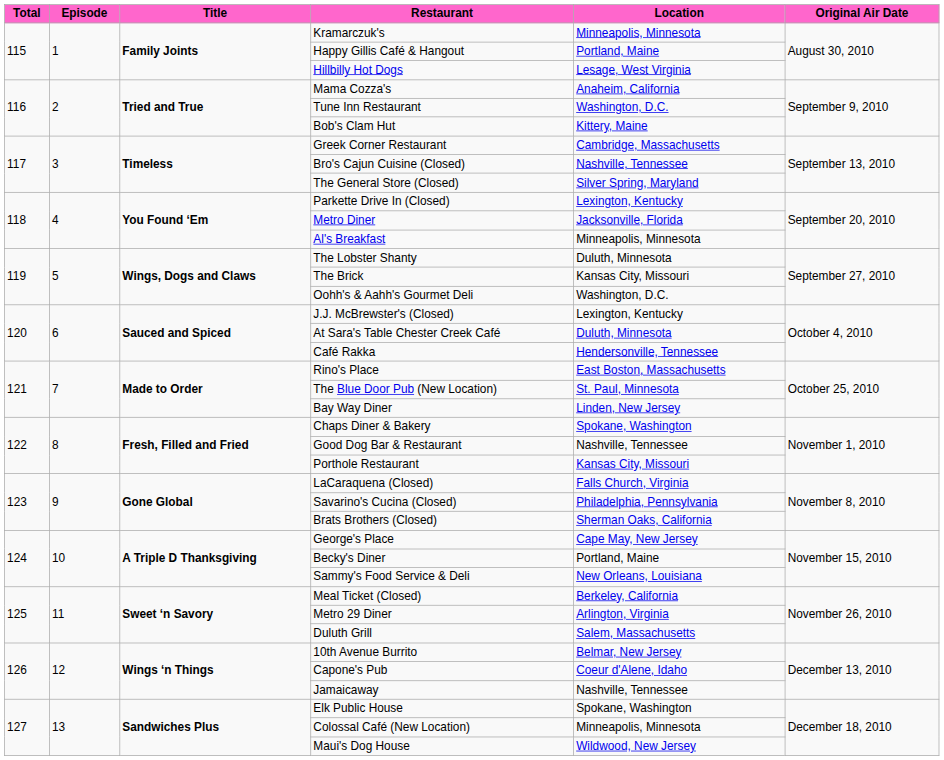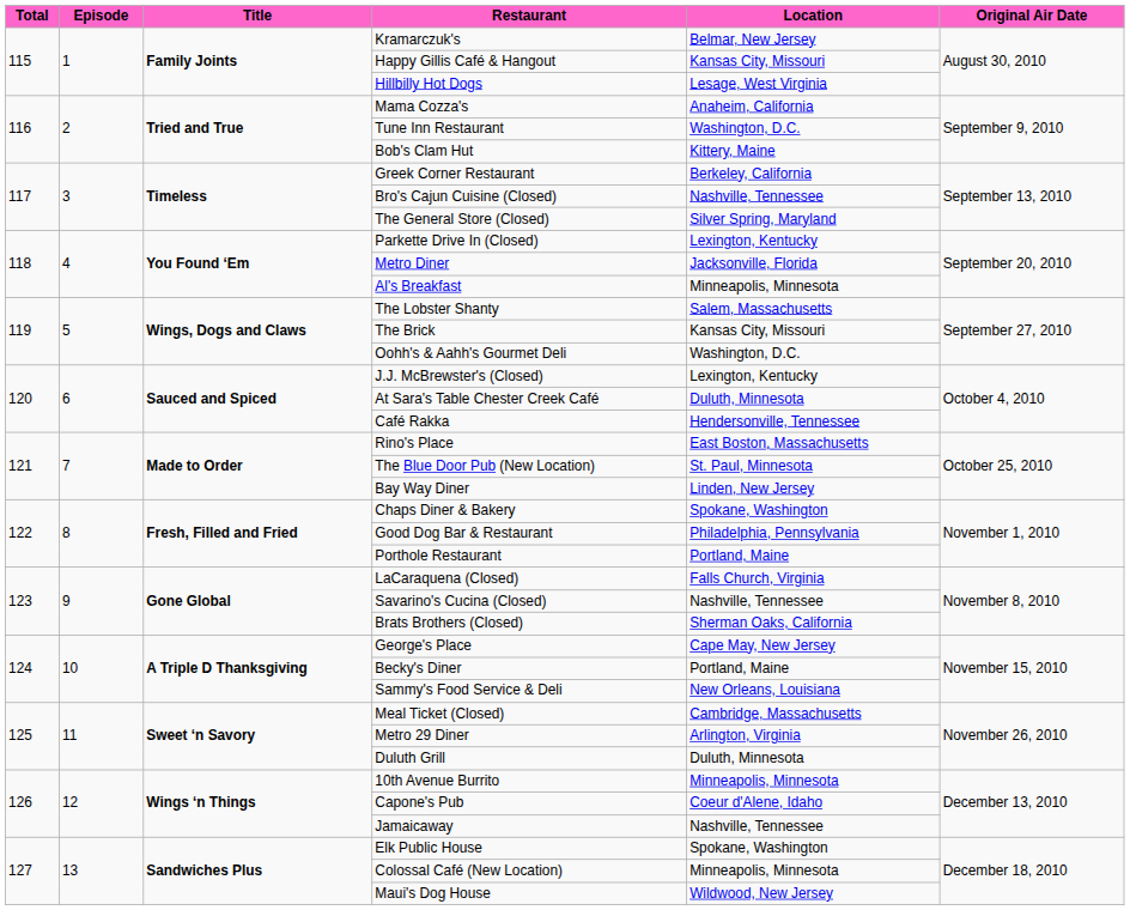Kramarczuk's | Location: Minneapolis, Minnesota -> Belmar, New Jersey
Happy Gillis Café & Hangout | Location: Portland, Maine -> Kansas City, Missouri
Greek Corner Restaurant | Location: Cambridge, Massachusetts -> Berkeley, California
The Lobster Shanty | Location: Duluth, Minnesota -> Salem, Massachusetts
Good Dog Bar & Restaurant | Location: Nashville, Tennessee -> Philadelphia, Pennsylvania
Porthole Restaurant | Location: Kansas City, Missouri -> Portland, Maine
Savarino's Cucina (Closed) | Location: Philadelphia, Pennsylvania -> Nashville, Tennessee
Meal Ticket (Closed) | Location: Berkeley, California -> Cambridge, Massachusetts
Duluth Grill | Location: Salem, Massachusetts -> Duluth, Minnesota
10th Avenue Burrito | Location: Belmar, New Jersey -> Minneapolis, Minnesota
